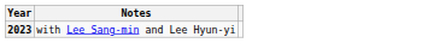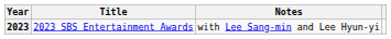+ column: Title | 2023 SBS Entertainment Awards
